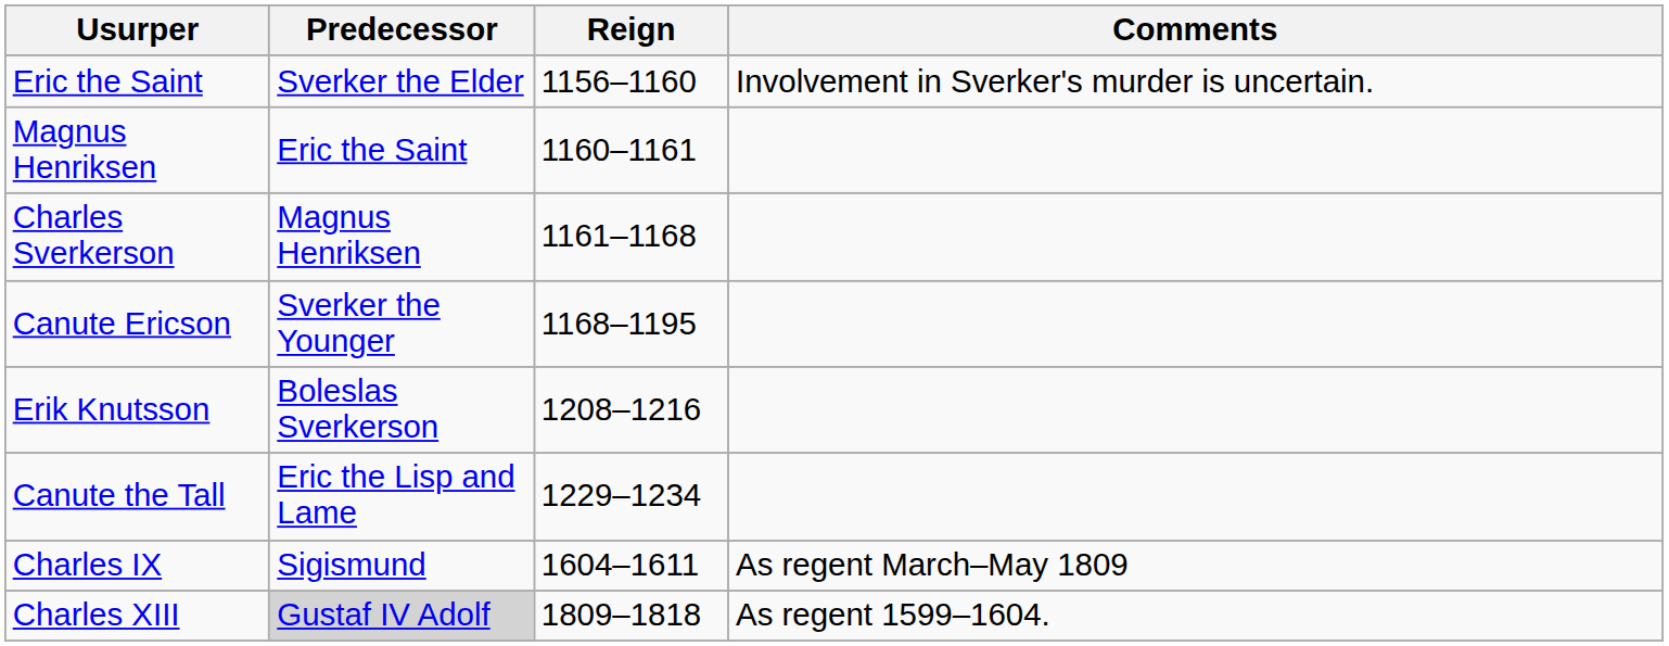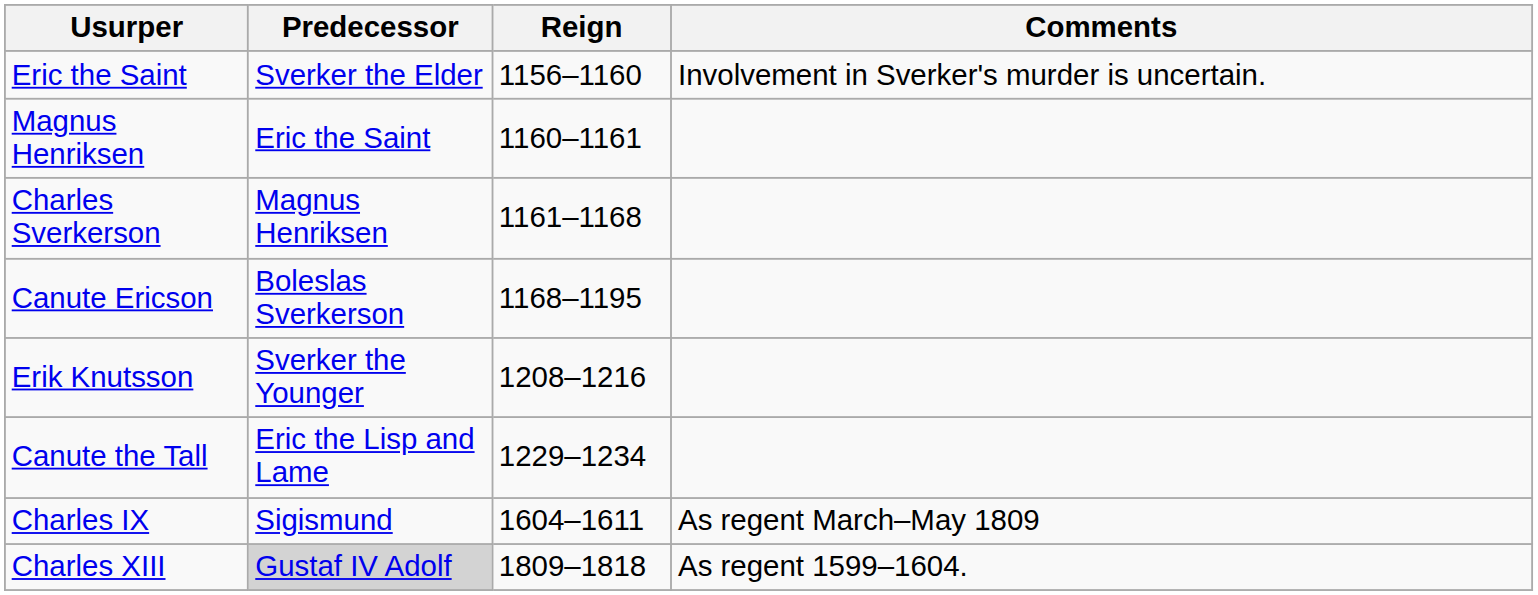Canute Ericson | Predecessor: Sverker the Younger -> Boleslas Sverkerson
Erik Knutsson | Predecessor: Boleslas Sverkerson -> Sverker the Younger
